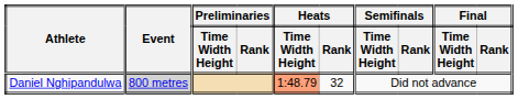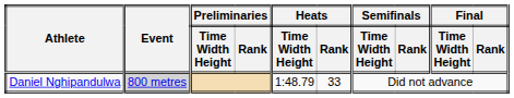Daniel Nghipandulwa | Heats / Time Width Height: lightsalmon background -> no background
Daniel Nghipandulwa | Heats / Rank: 32 -> 33
